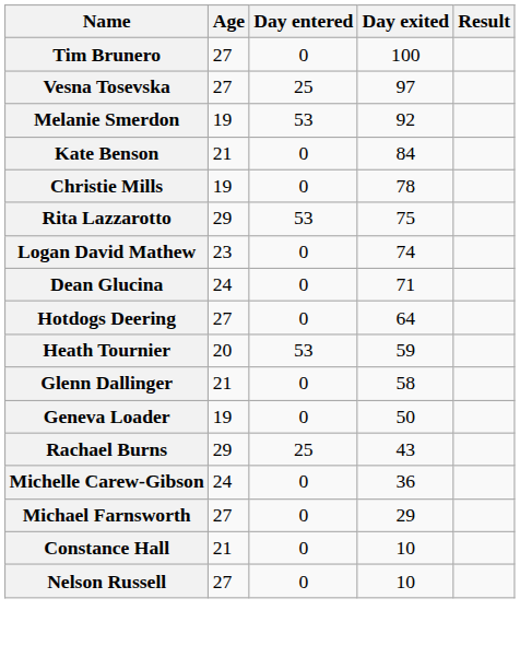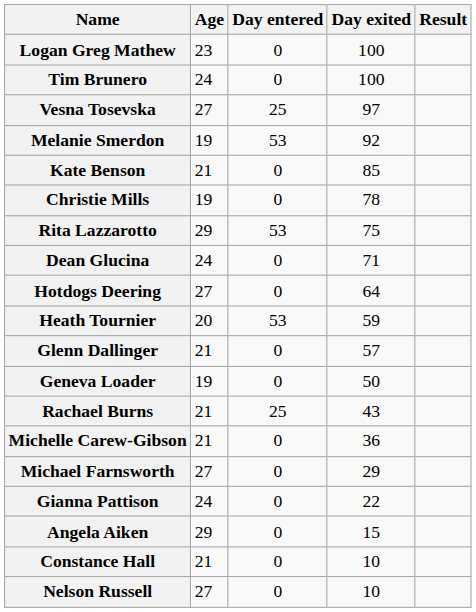+ row: Logan Greg Mathew | 23 | 0 | 100
Tim Brunero | Age: 27 -> 24
Kate Benson | Day exited: 84 -> 85
- row: Logan David Mathew | 23 | 0 | 74
Glenn Dallinger | Day exited: 58 -> 57
Rachael Burns | Age: 29 -> 21
Michelle Carew-Gibson | Age: 24 -> 21
+ row: Gianna Pattison | 24 | 0 | 22
+ row: Angela Aiken | 29 | 0 | 15
